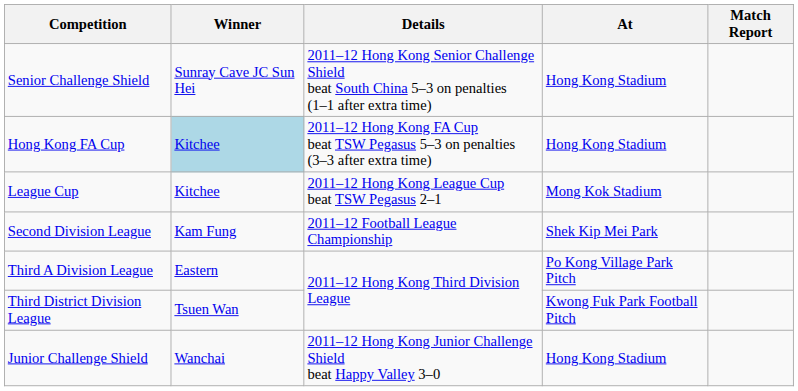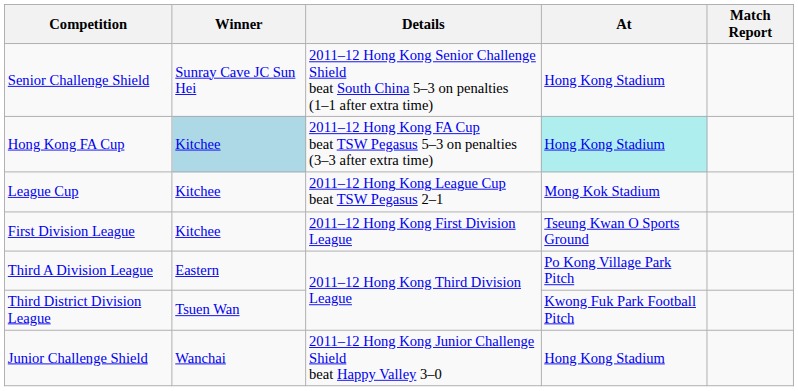Hong Kong FA Cup | At: no background -> paleturquoise background
+ row: First Division League | Kitchee | 2011–12 Hong Kong First Division League | Tseung Kwan O Sports Ground
- row: Second Division League | Kam Fung | 2011–12 Football League Championship | Shek Kip Mei Park
